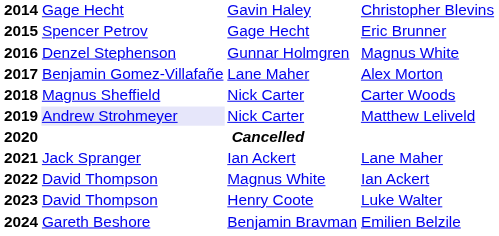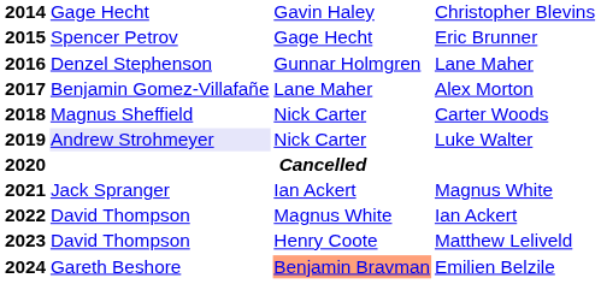2016 | column 4: Magnus White -> Lane Maher
2019 | column 4: Matthew Leliveld -> Luke Walter
2021 | column 4: Lane Maher -> Magnus White
2023 | column 4: Luke Walter -> Matthew Leliveld
2024 | column 3: no background -> lightsalmon background
